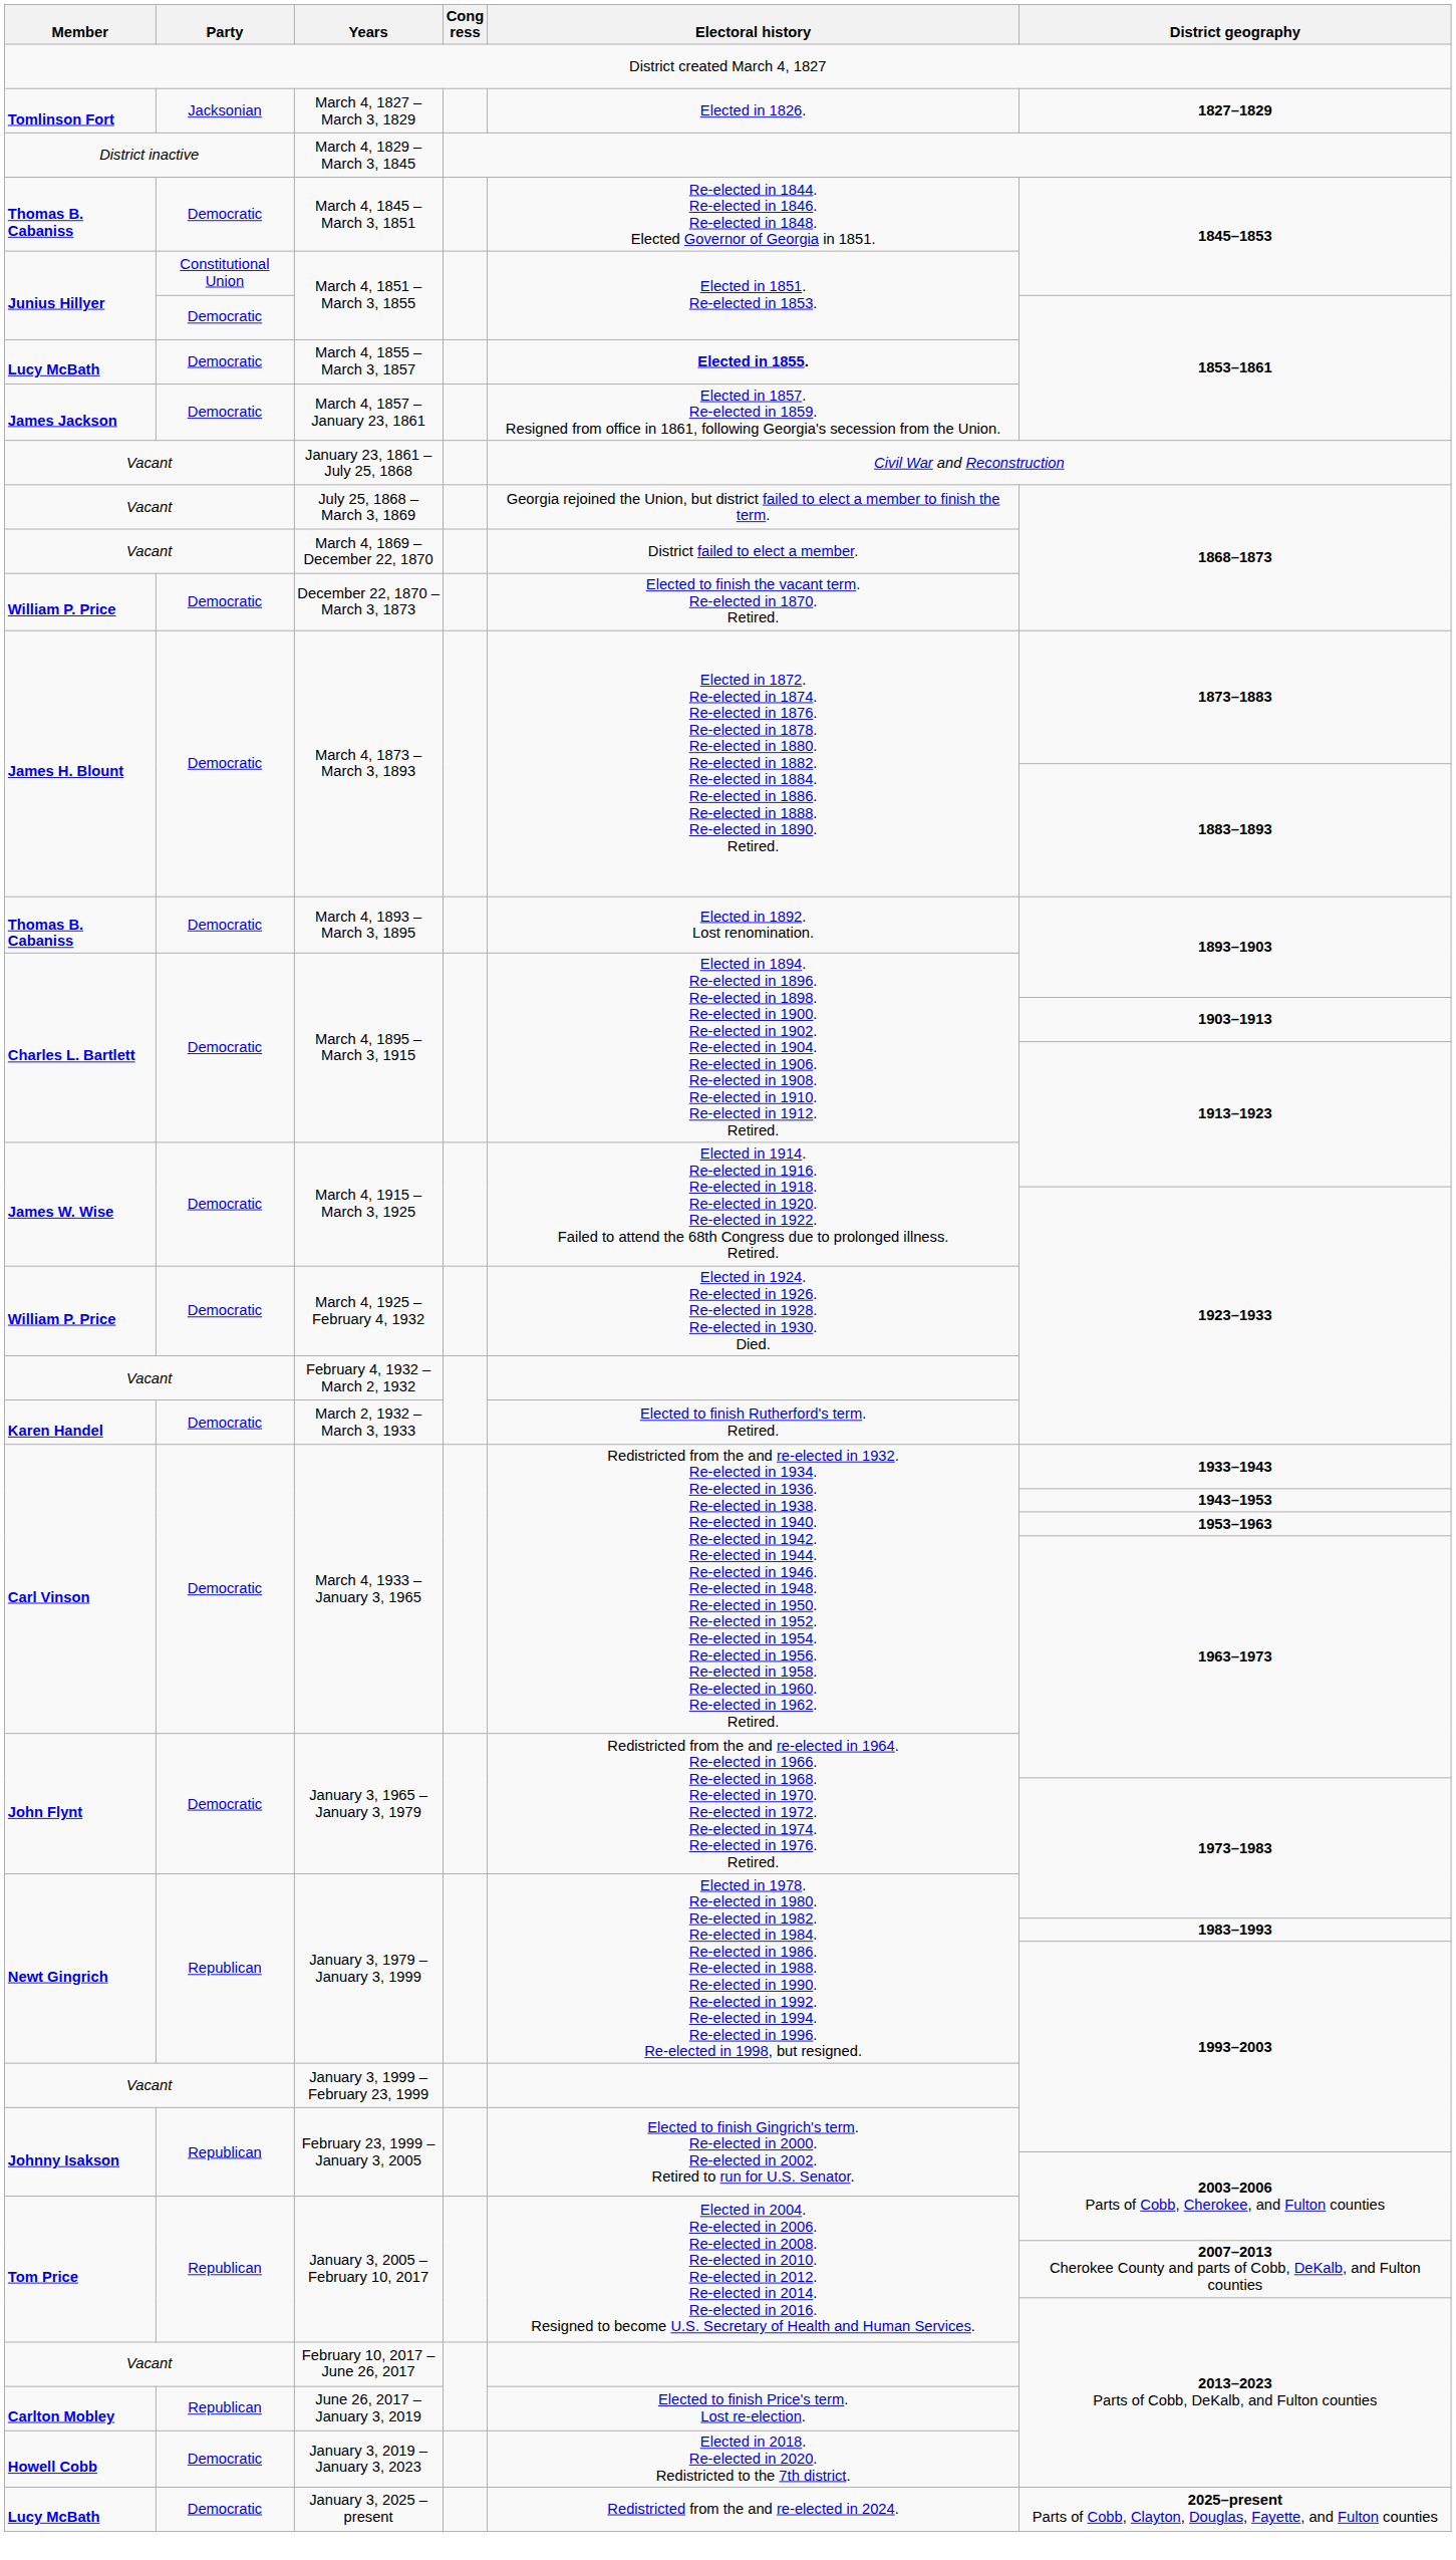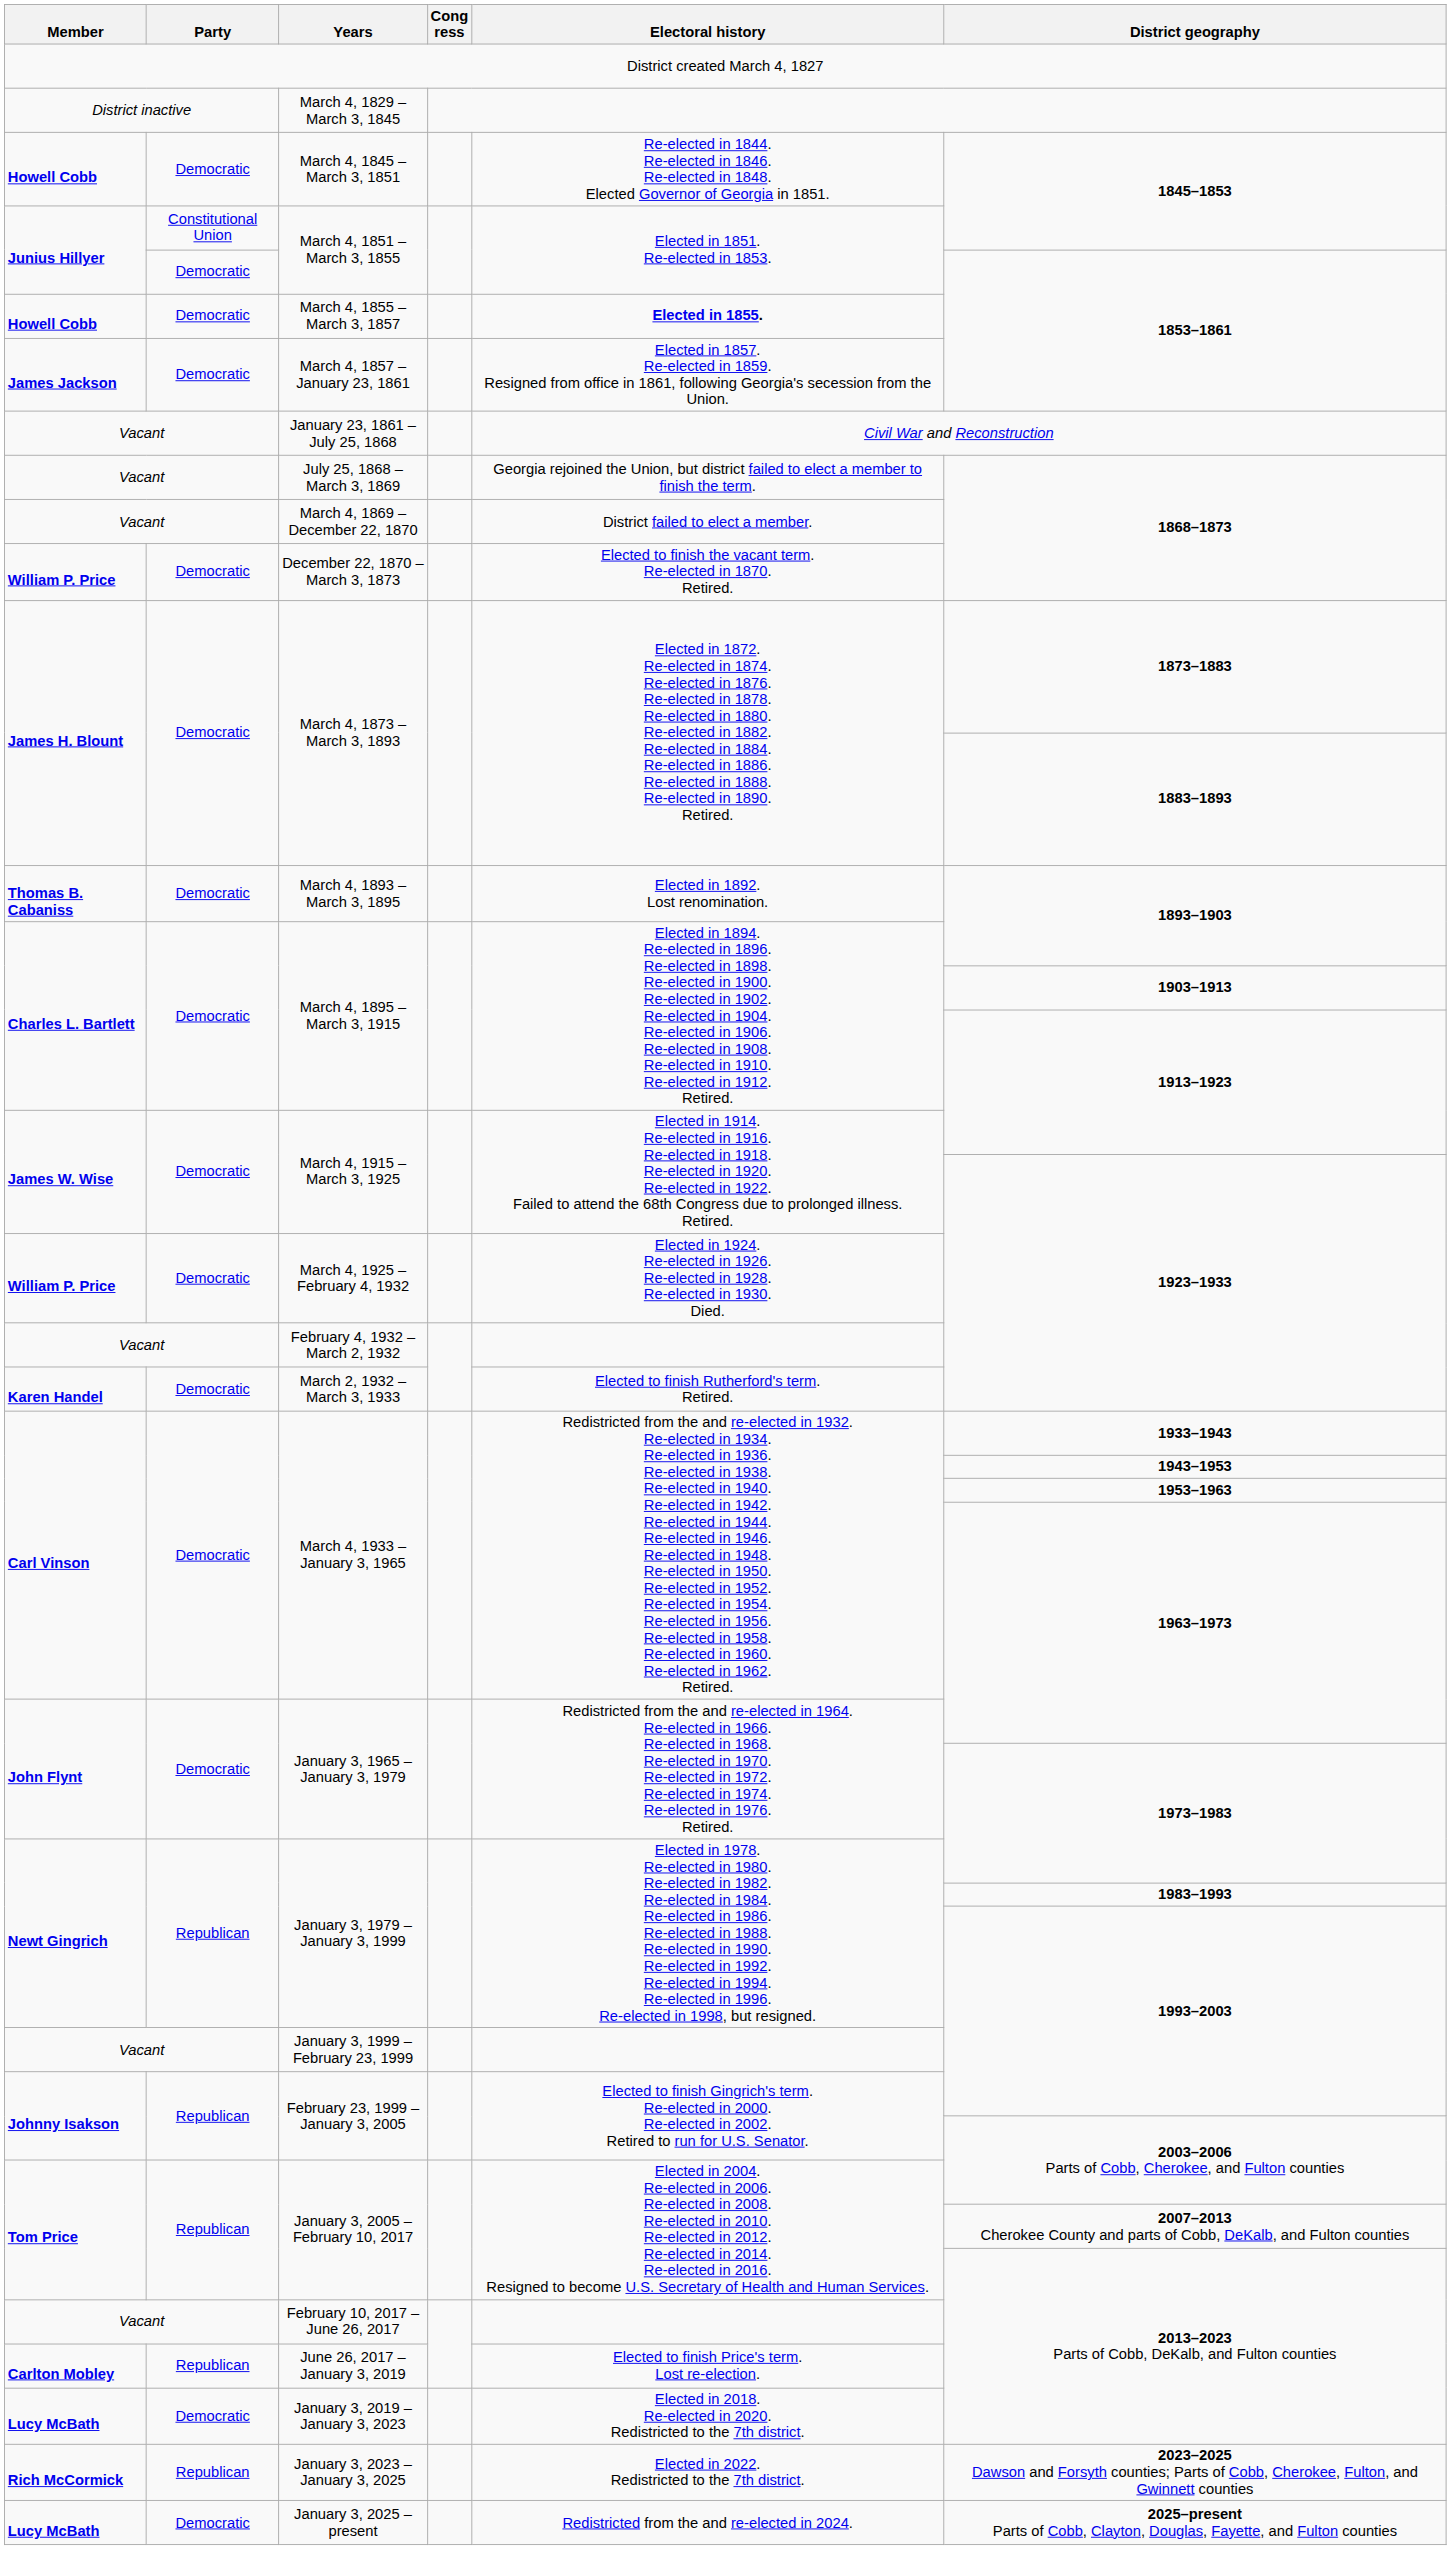- row: Tomlinson Fort | Jacksonian | March 4, 1827 – March 3, 1829 | Elected in 1826. | 1827–1829
March 4, 1845 – March 3, 1851 | Member: Thomas B. Cabaniss -> Howell Cobb
March 4, 1855 – March 3, 1857 | Member: Lucy McBath -> Howell Cobb
January 3, 2019 – January 3, 2023 | Member: Howell Cobb -> Lucy McBath
+ row: Rich McCormick | Republican | January 3, 2023 – January 3, 2025 | Elected in 2022. Redistricted to the 7th district. | 2023–2025 Dawson and Forsyth counties; Parts of Cobb, Cherokee, Fulton, and Gwinnett counties
